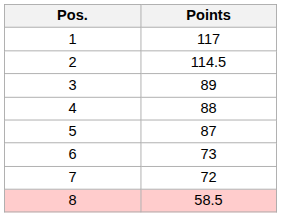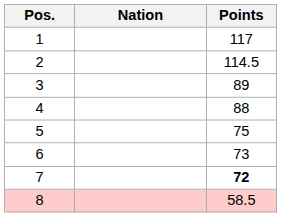+ column: Nation
5 | Points: 87 -> 75
7 | Points: normal -> bold
